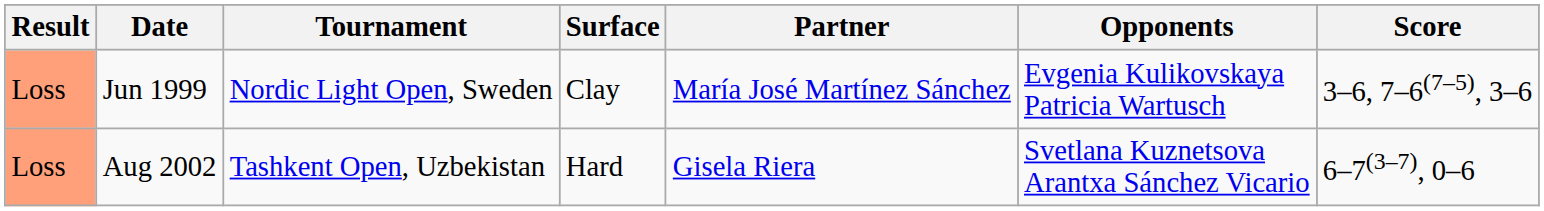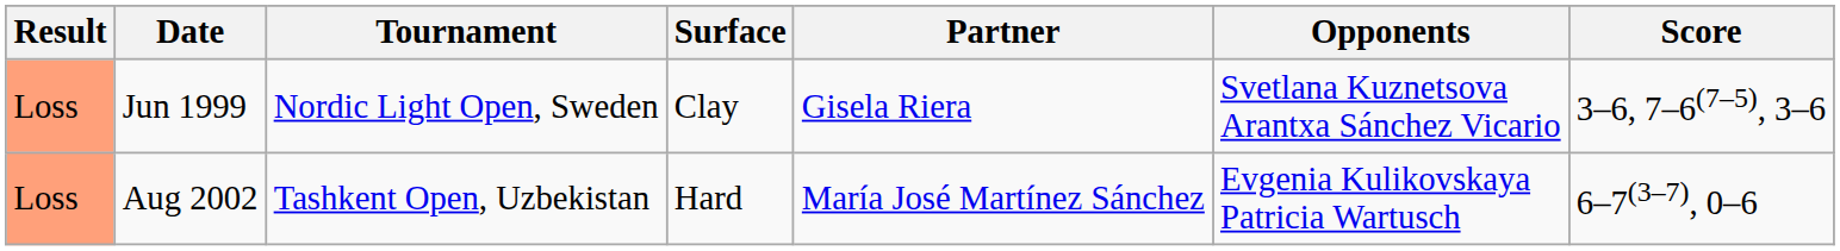Jun 1999 | Partner: María José Martínez Sánchez -> Gisela Riera
Jun 1999 | Opponents: Evgenia Kulikovskaya Patricia Wartusch -> Svetlana Kuznetsova Arantxa Sánchez Vicario
Aug 2002 | Partner: Gisela Riera -> María José Martínez Sánchez
Aug 2002 | Opponents: Svetlana Kuznetsova Arantxa Sánchez Vicario -> Evgenia Kulikovskaya Patricia Wartusch
